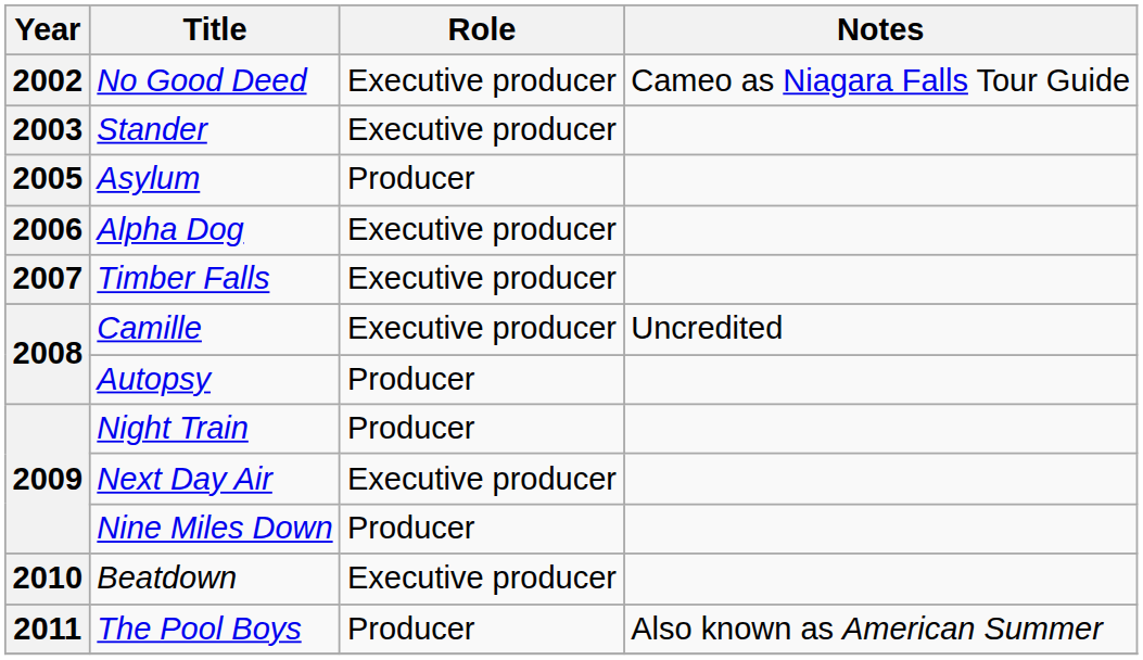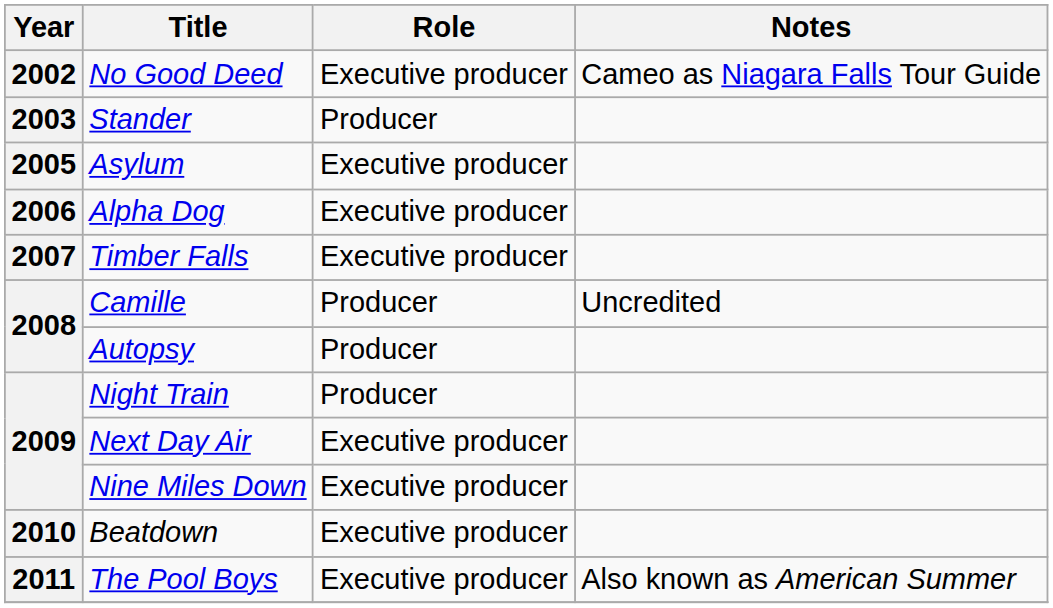Stander | Role: Executive producer -> Producer
Asylum | Role: Producer -> Executive producer
Camille | Role: Executive producer -> Producer
Nine Miles Down | Role: Producer -> Executive producer
The Pool Boys | Role: Producer -> Executive producer
